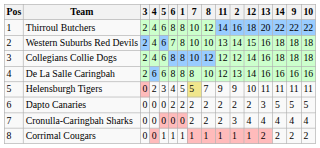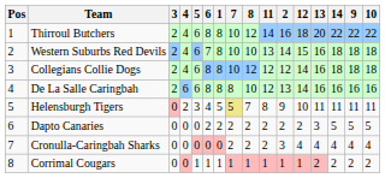Helensburgh Tigers | 11: 9 -> 8
